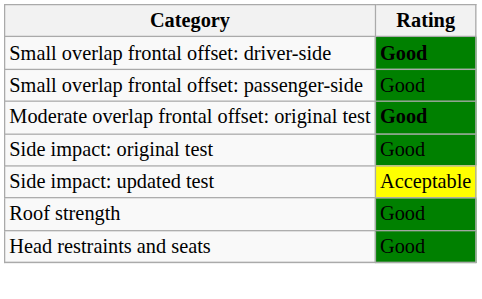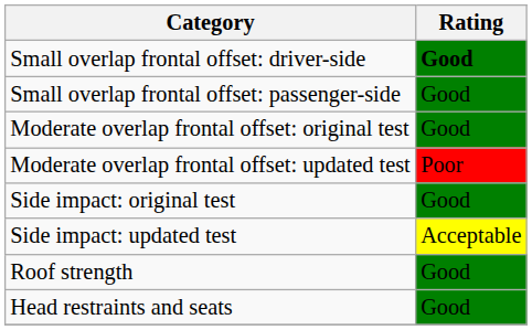Moderate overlap frontal offset: original test | Rating: bold -> normal
+ row: Moderate overlap frontal offset: updated test | Poor
